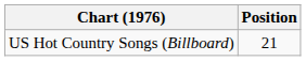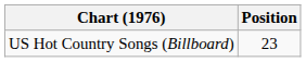US Hot Country Songs (Billboard) | Position: 21 -> 23
